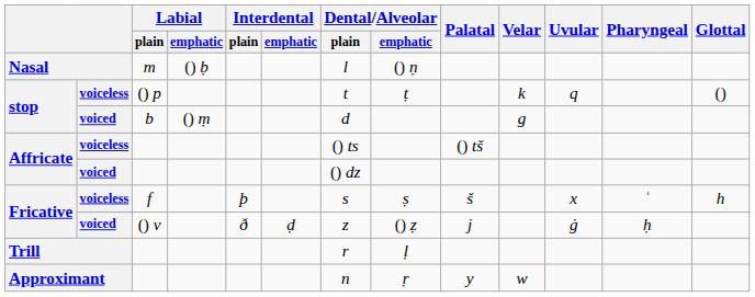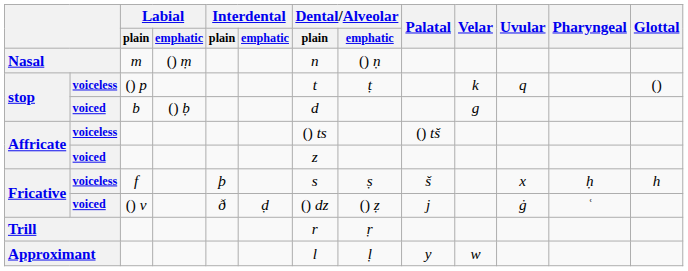Nasal | Labial / emphatic: () ḅ -> () ṃ
Nasal | Dental/Alveolar / plain: l -> n
stop / voiced | Labial / emphatic: () ṃ -> () ḅ
Affricate / voiced | Dental/Alveolar / plain: () dz -> z
Fricative / voiceless | Pharyngeal: ʿ -> ḥ
Fricative / voiced | Dental/Alveolar / plain: z -> () dz
Fricative / voiced | Pharyngeal: ḥ -> ʿ
Trill | Dental/Alveolar / emphatic: ḷ -> ṛ
Approximant | Dental/Alveolar / plain: n -> l
Approximant | Dental/Alveolar / emphatic: ṛ -> ḷ
